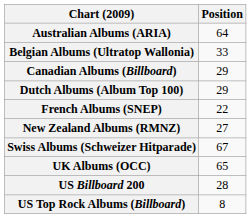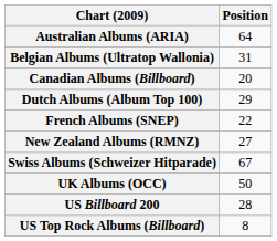Belgian Albums (Ultratop Wallonia) | Position: 33 -> 31
Canadian Albums (Billboard) | Position: 29 -> 20
UK Albums (OCC) | Position: 65 -> 50
